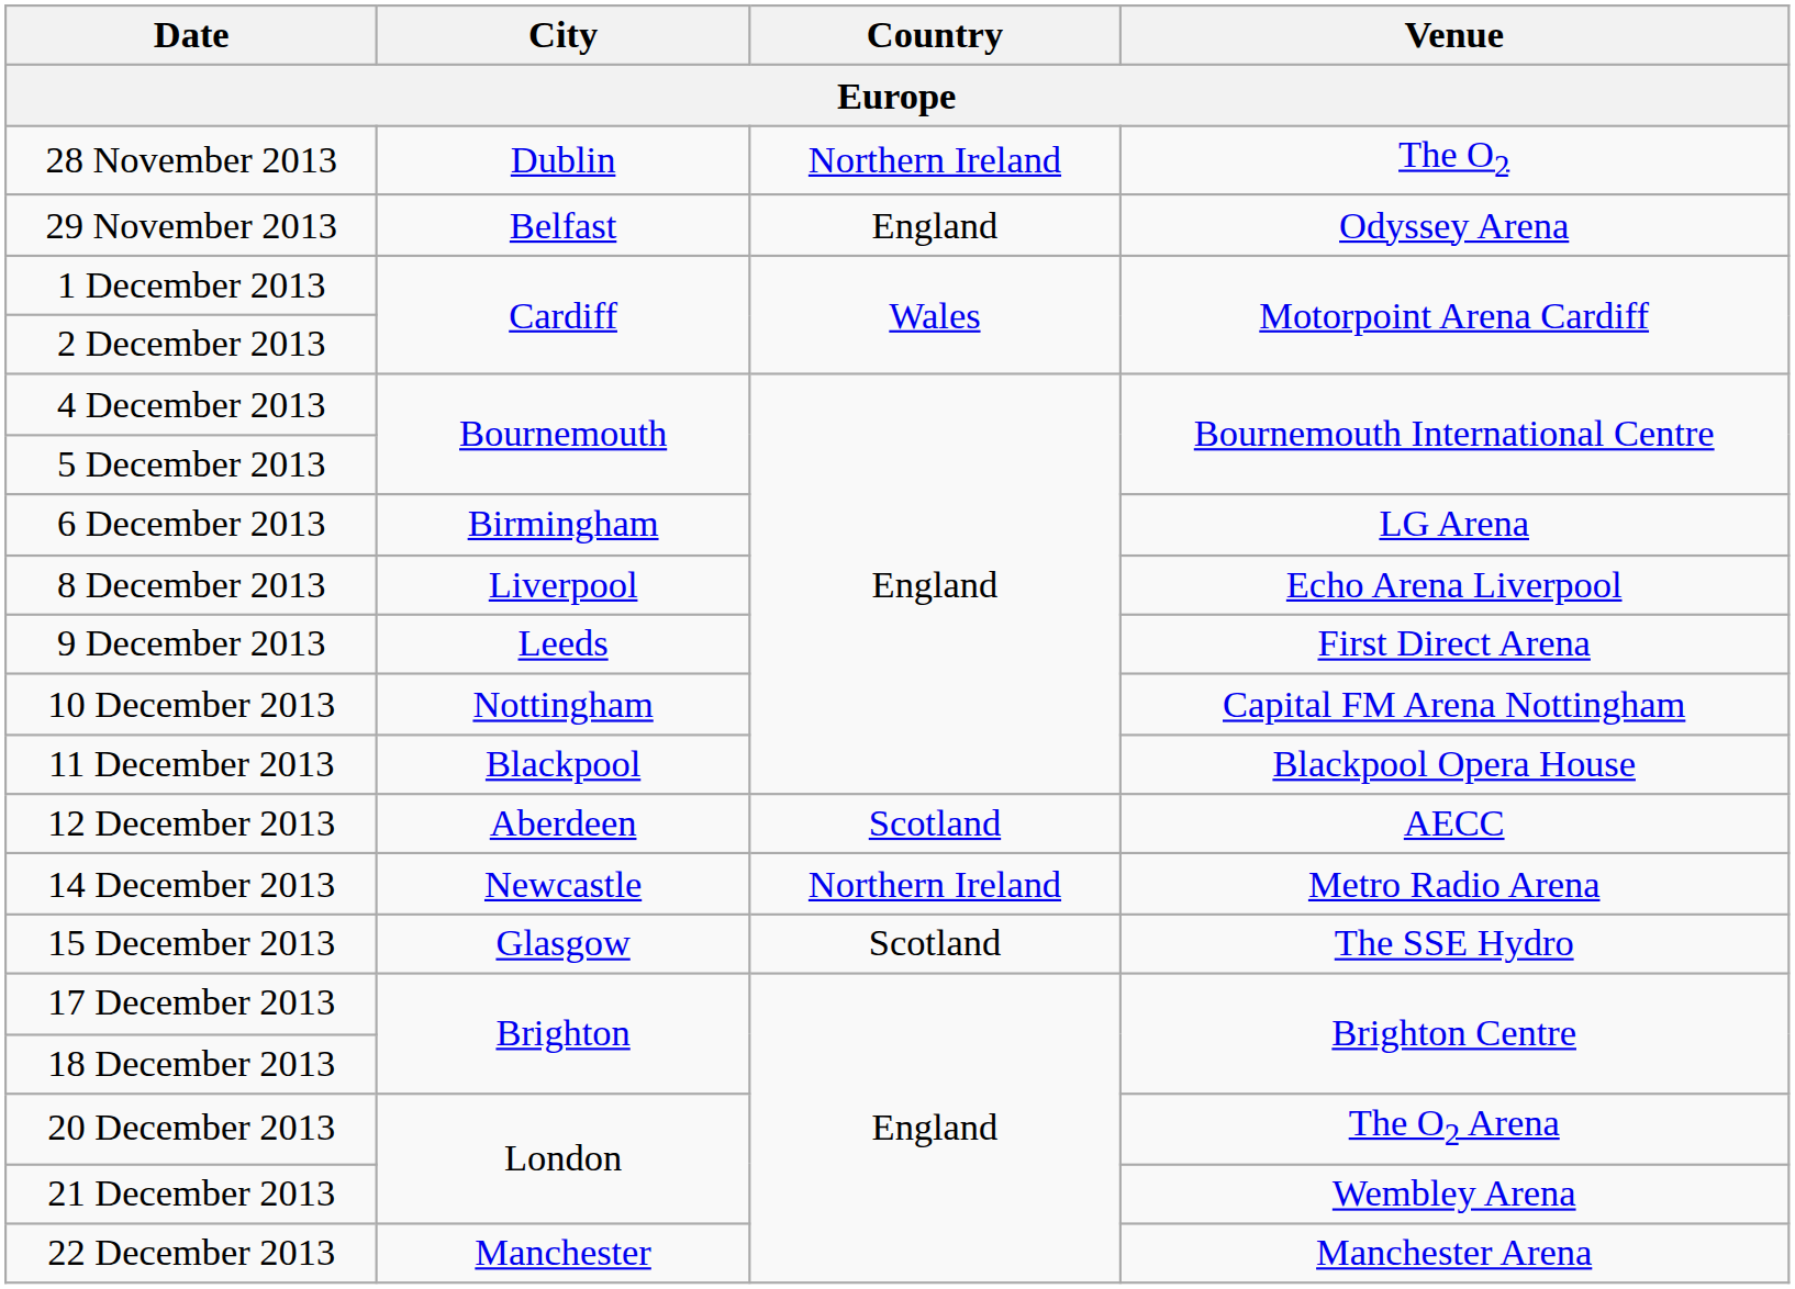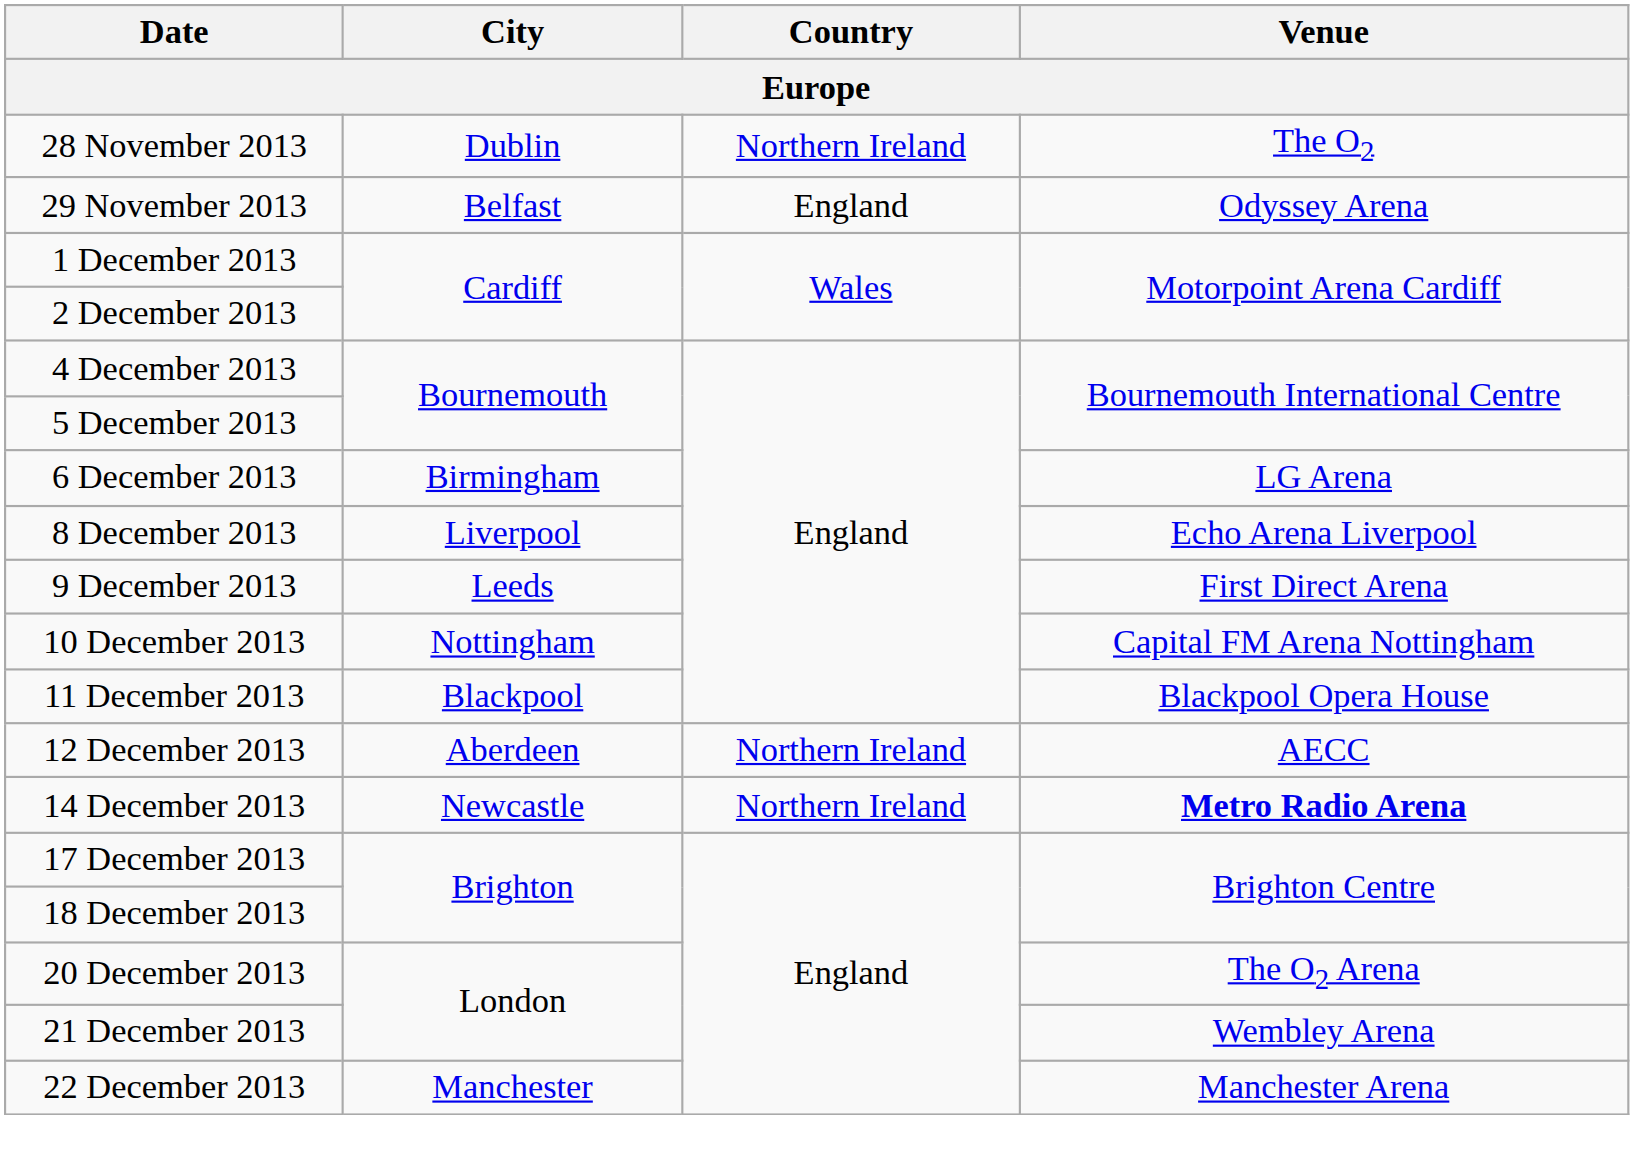12 December 2013 | Country: Scotland -> Northern Ireland
14 December 2013 | Venue: normal -> bold
- row: 15 December 2013 | Glasgow | Scotland | The SSE Hydro
